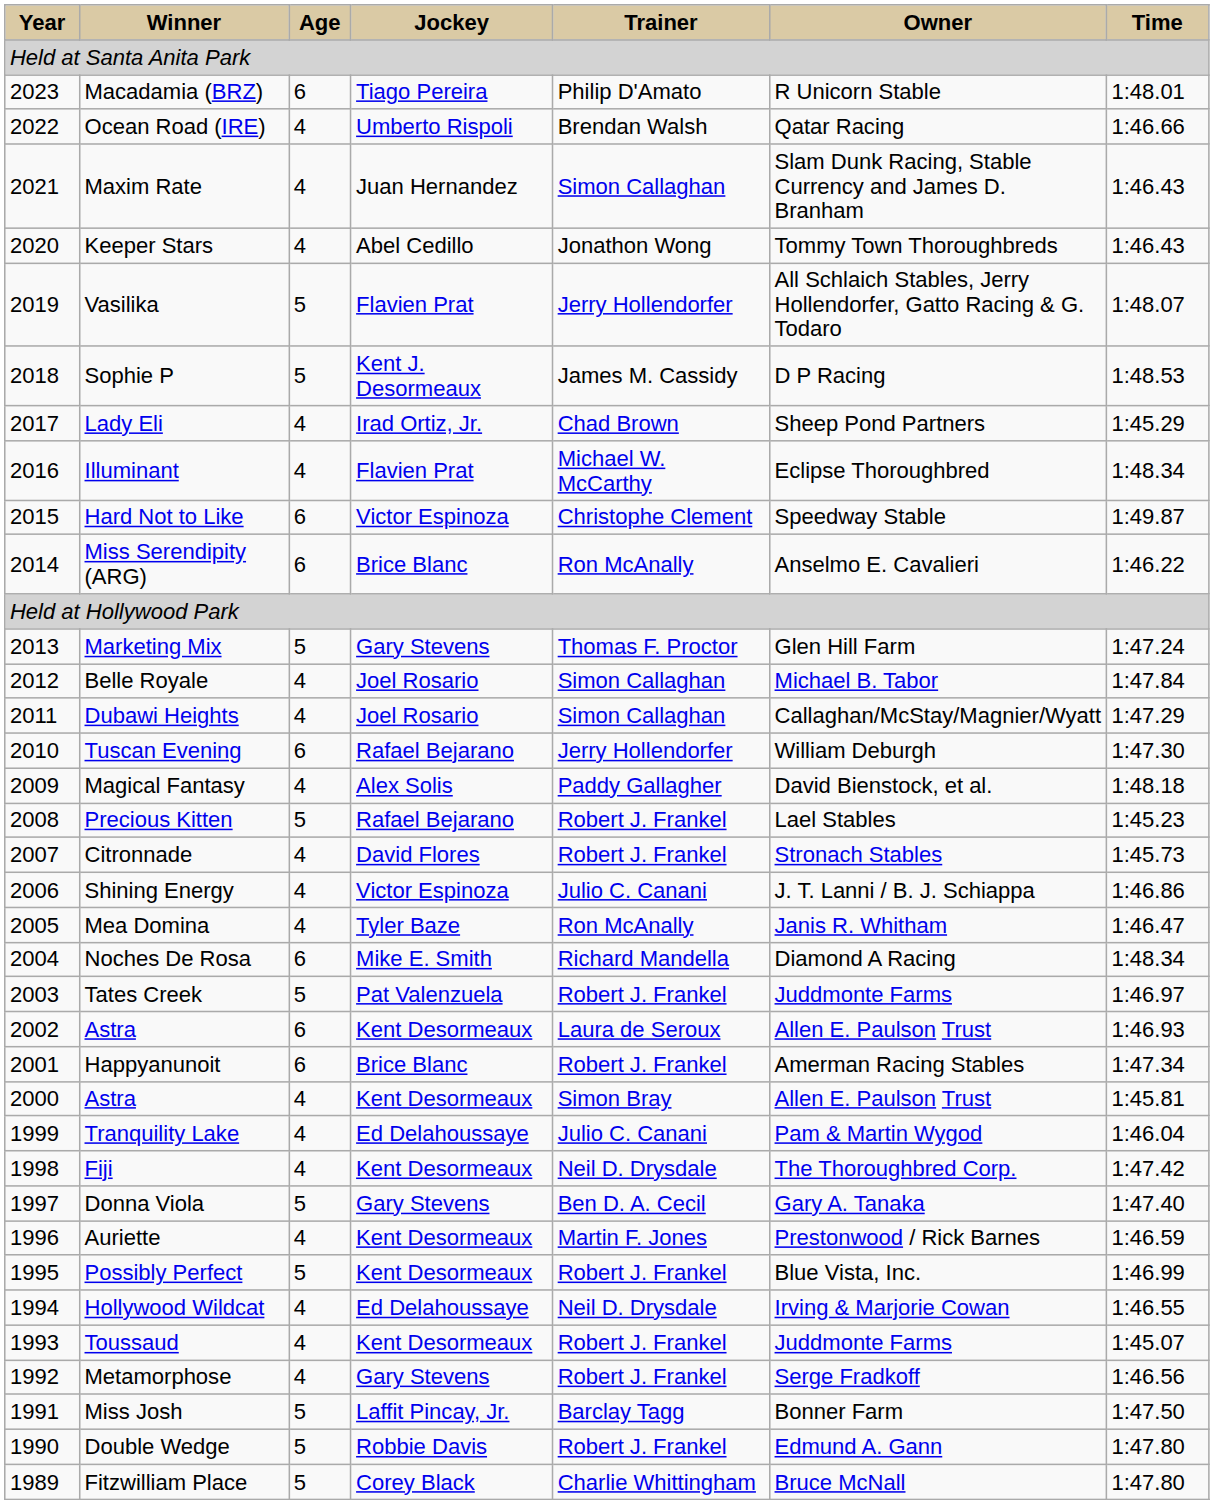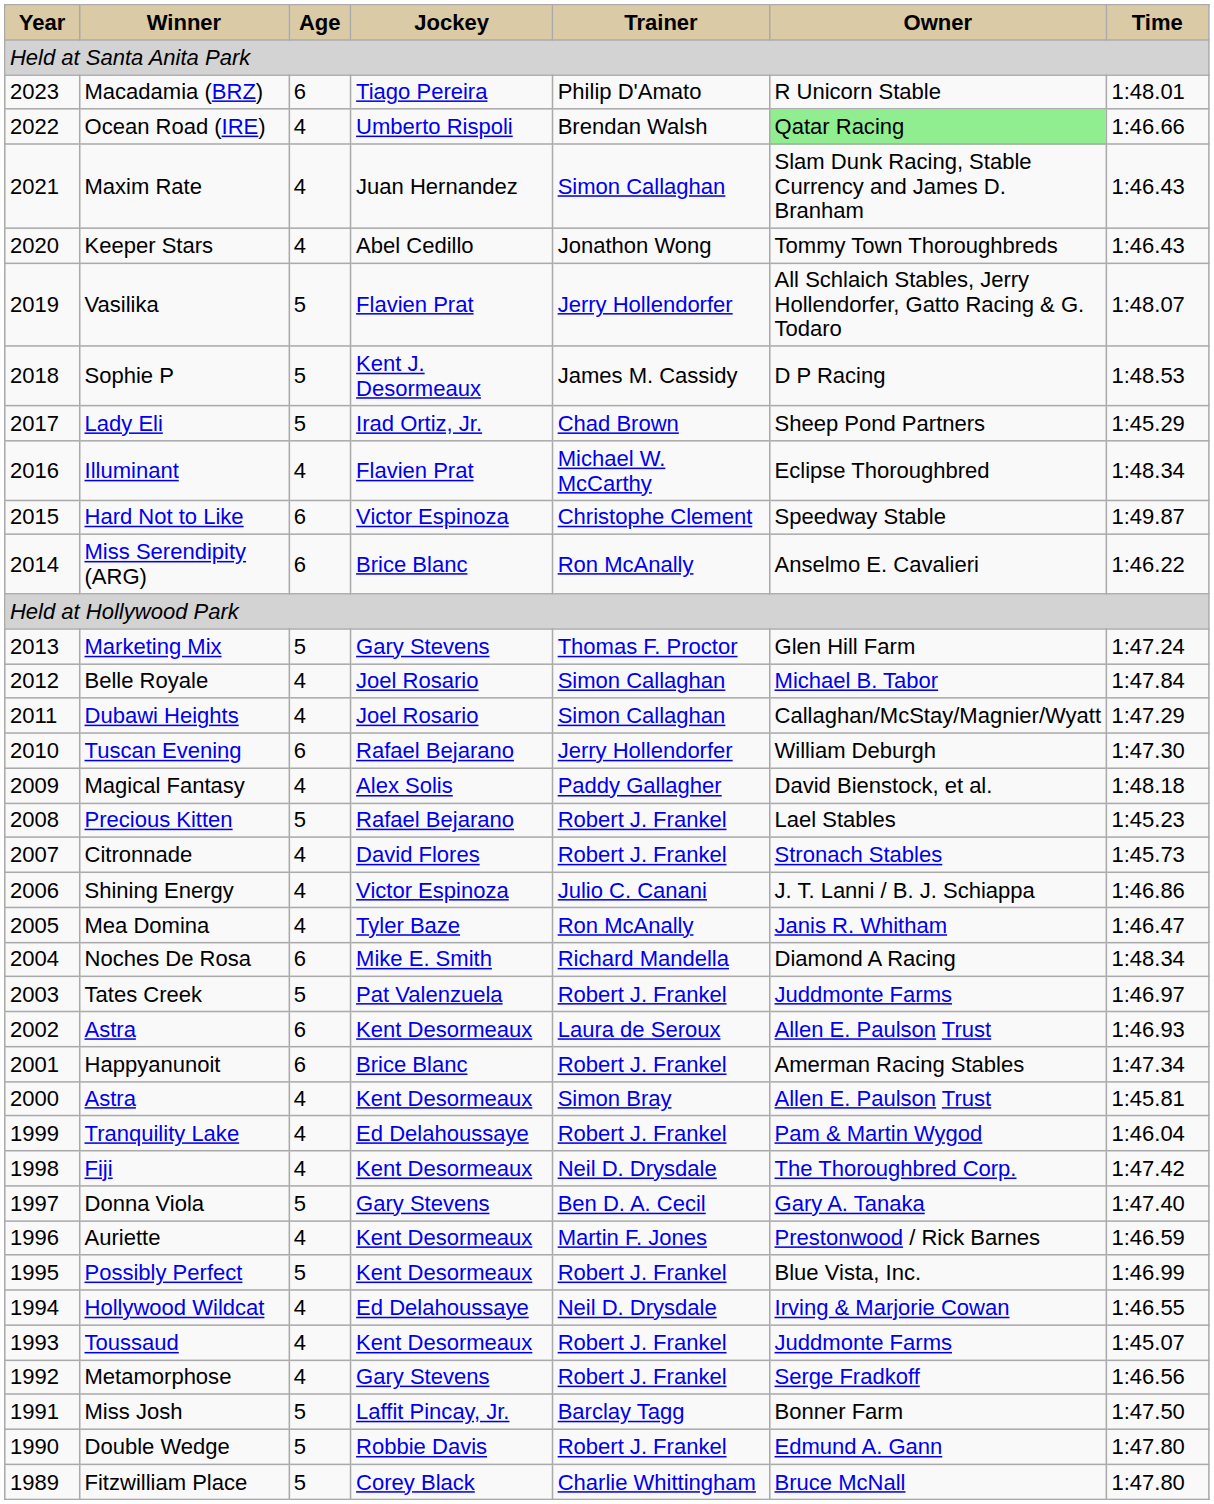Ocean Road (IRE) | Owner: no background -> lightgreen background
Lady Eli | Age: 4 -> 5
Tranquility Lake | Trainer: Julio C. Canani -> Robert J. Frankel
